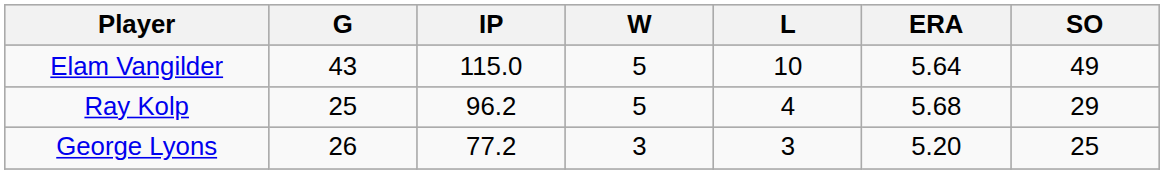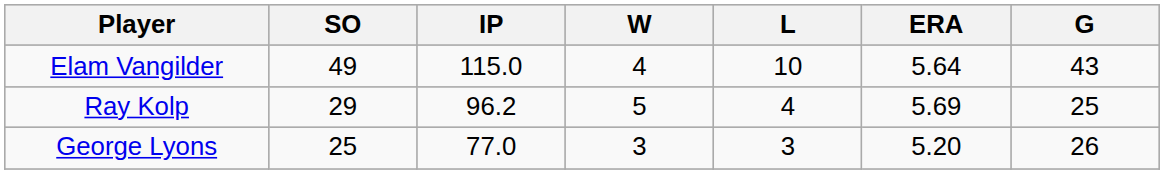columns swapped: G <-> SO
Elam Vangilder | W: 5 -> 4
Ray Kolp | ERA: 5.68 -> 5.69
George Lyons | IP: 77.2 -> 77.0
